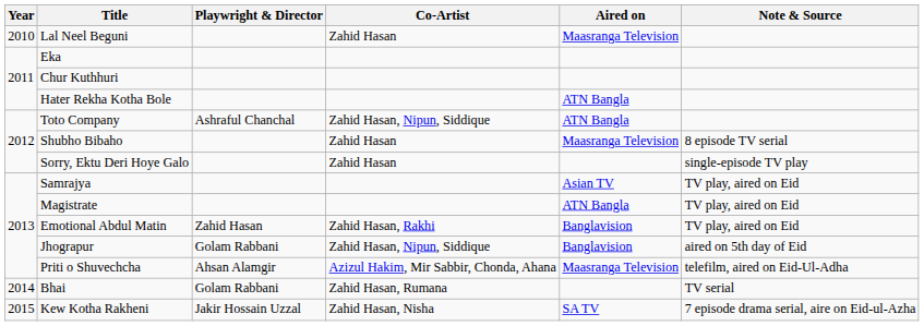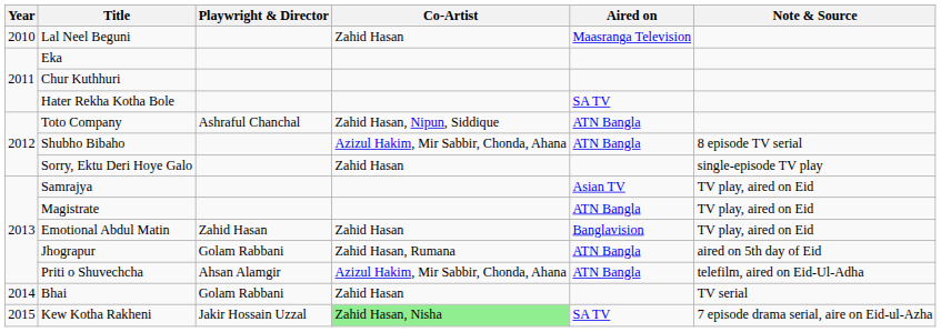Hater Rekha Kotha Bole | Aired on: ATN Bangla -> SA TV
Shubho Bibaho | Co-Artist: Zahid Hasan -> Azizul Hakim, Mir Sabbir, Chonda, Ahana
Shubho Bibaho | Aired on: Maasranga Television -> ATN Bangla
Emotional Abdul Matin | Co-Artist: Zahid Hasan, Rakhi -> Zahid Hasan
Jhograpur | Co-Artist: Zahid Hasan, Nipun, Siddique -> Zahid Hasan, Rumana
Jhograpur | Aired on: Banglavision -> ATN Bangla
Priti o Shuvechcha | Aired on: Maasranga Television -> ATN Bangla
Bhai | Co-Artist: Zahid Hasan, Rumana -> Zahid Hasan
Kew Kotha Rakheni | Co-Artist: no background -> lightgreen background
